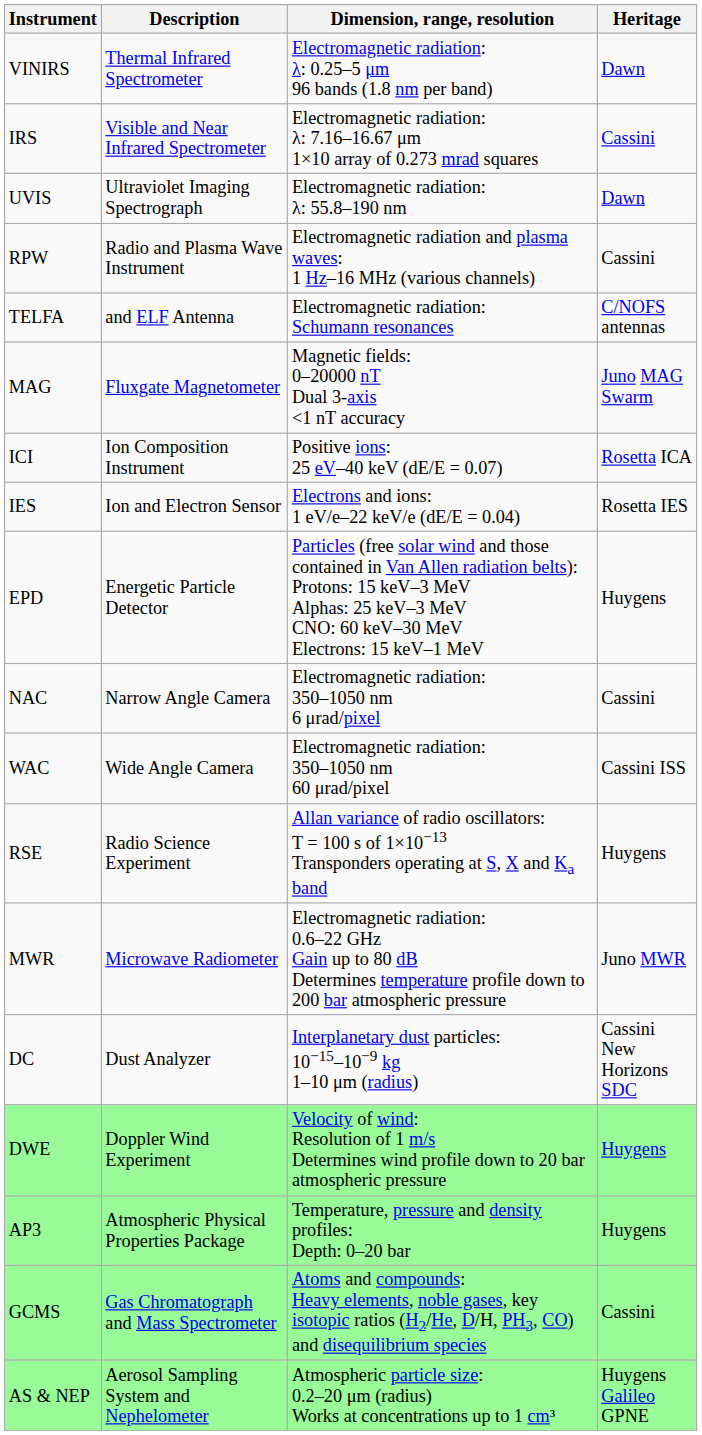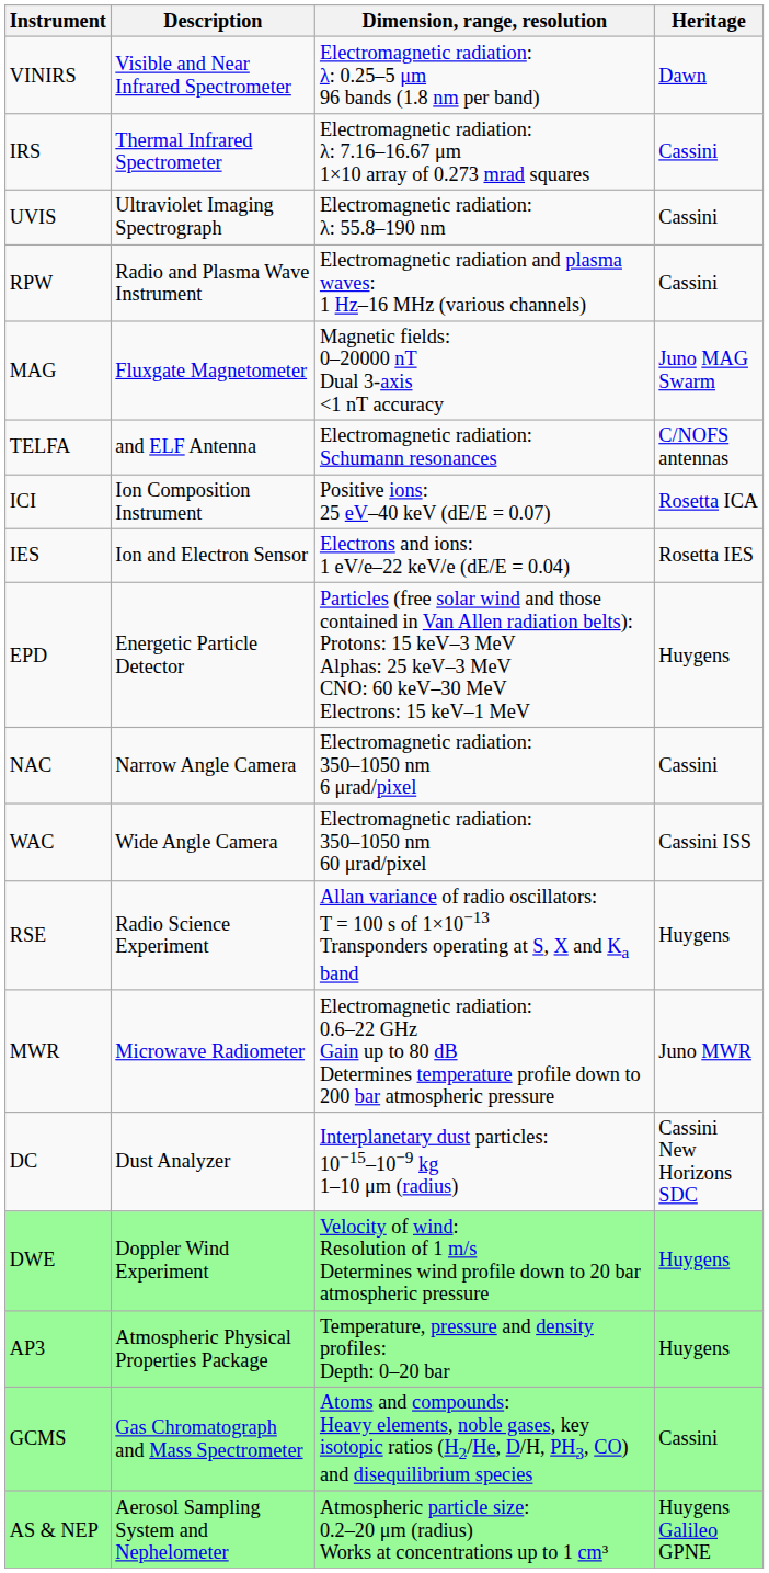VINIRS | Description: Thermal Infrared Spectrometer -> Visible and Near Infrared Spectrometer
IRS | Description: Visible and Near Infrared Spectrometer -> Thermal Infrared Spectrometer
UVIS | Heritage: Dawn -> Cassini
rows swapped: MAG <-> TELFA
